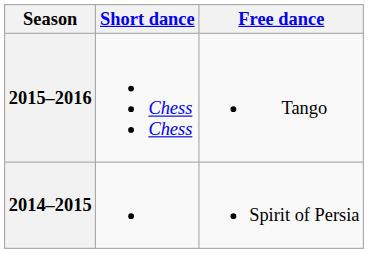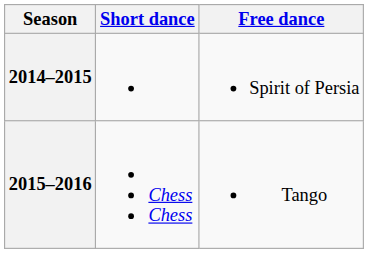rows swapped: 2015–2016 <-> 2014–2015
